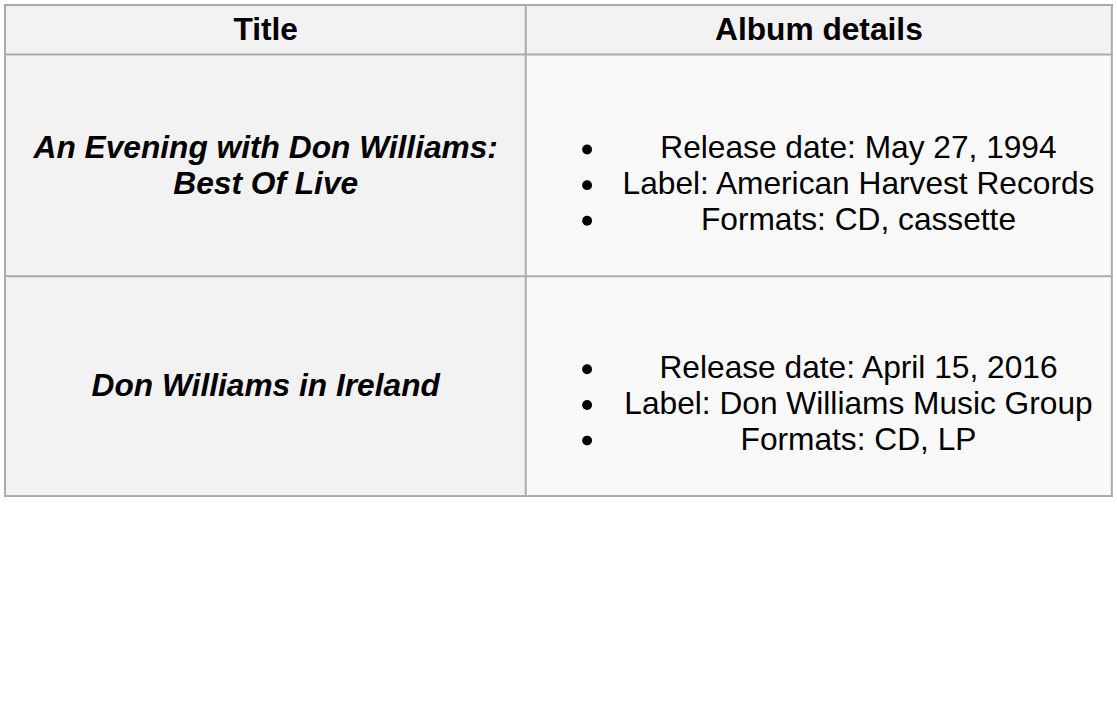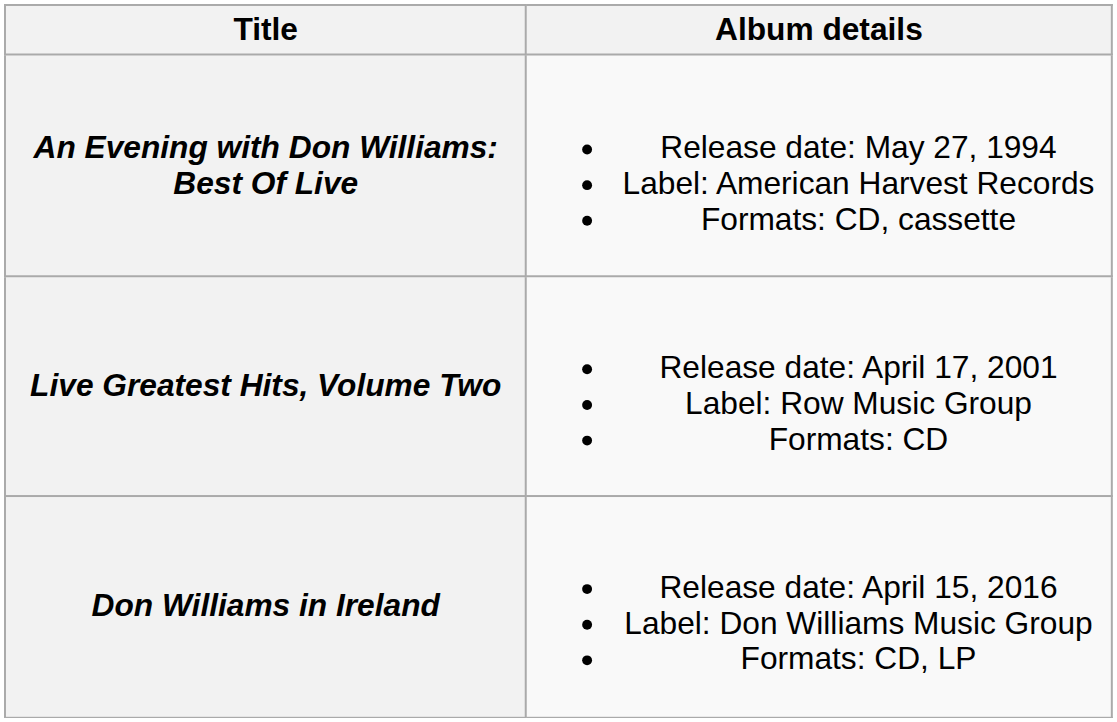+ row: Live Greatest Hits, Volume Two | Release date: April 17, 2001 Label: Row Music Group Formats: CD
